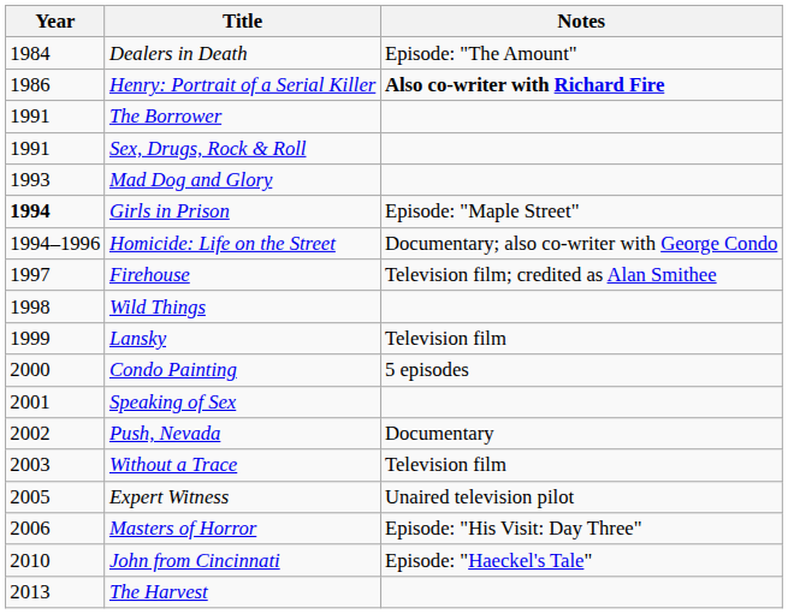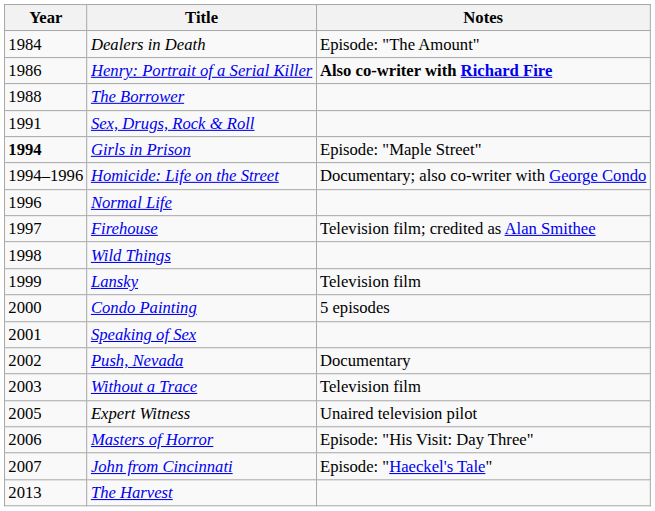The Borrower | Year: 1991 -> 1988
- row: 1993 | Mad Dog and Glory
+ row: 1996 | Normal Life
John from Cincinnati | Year: 2010 -> 2007
